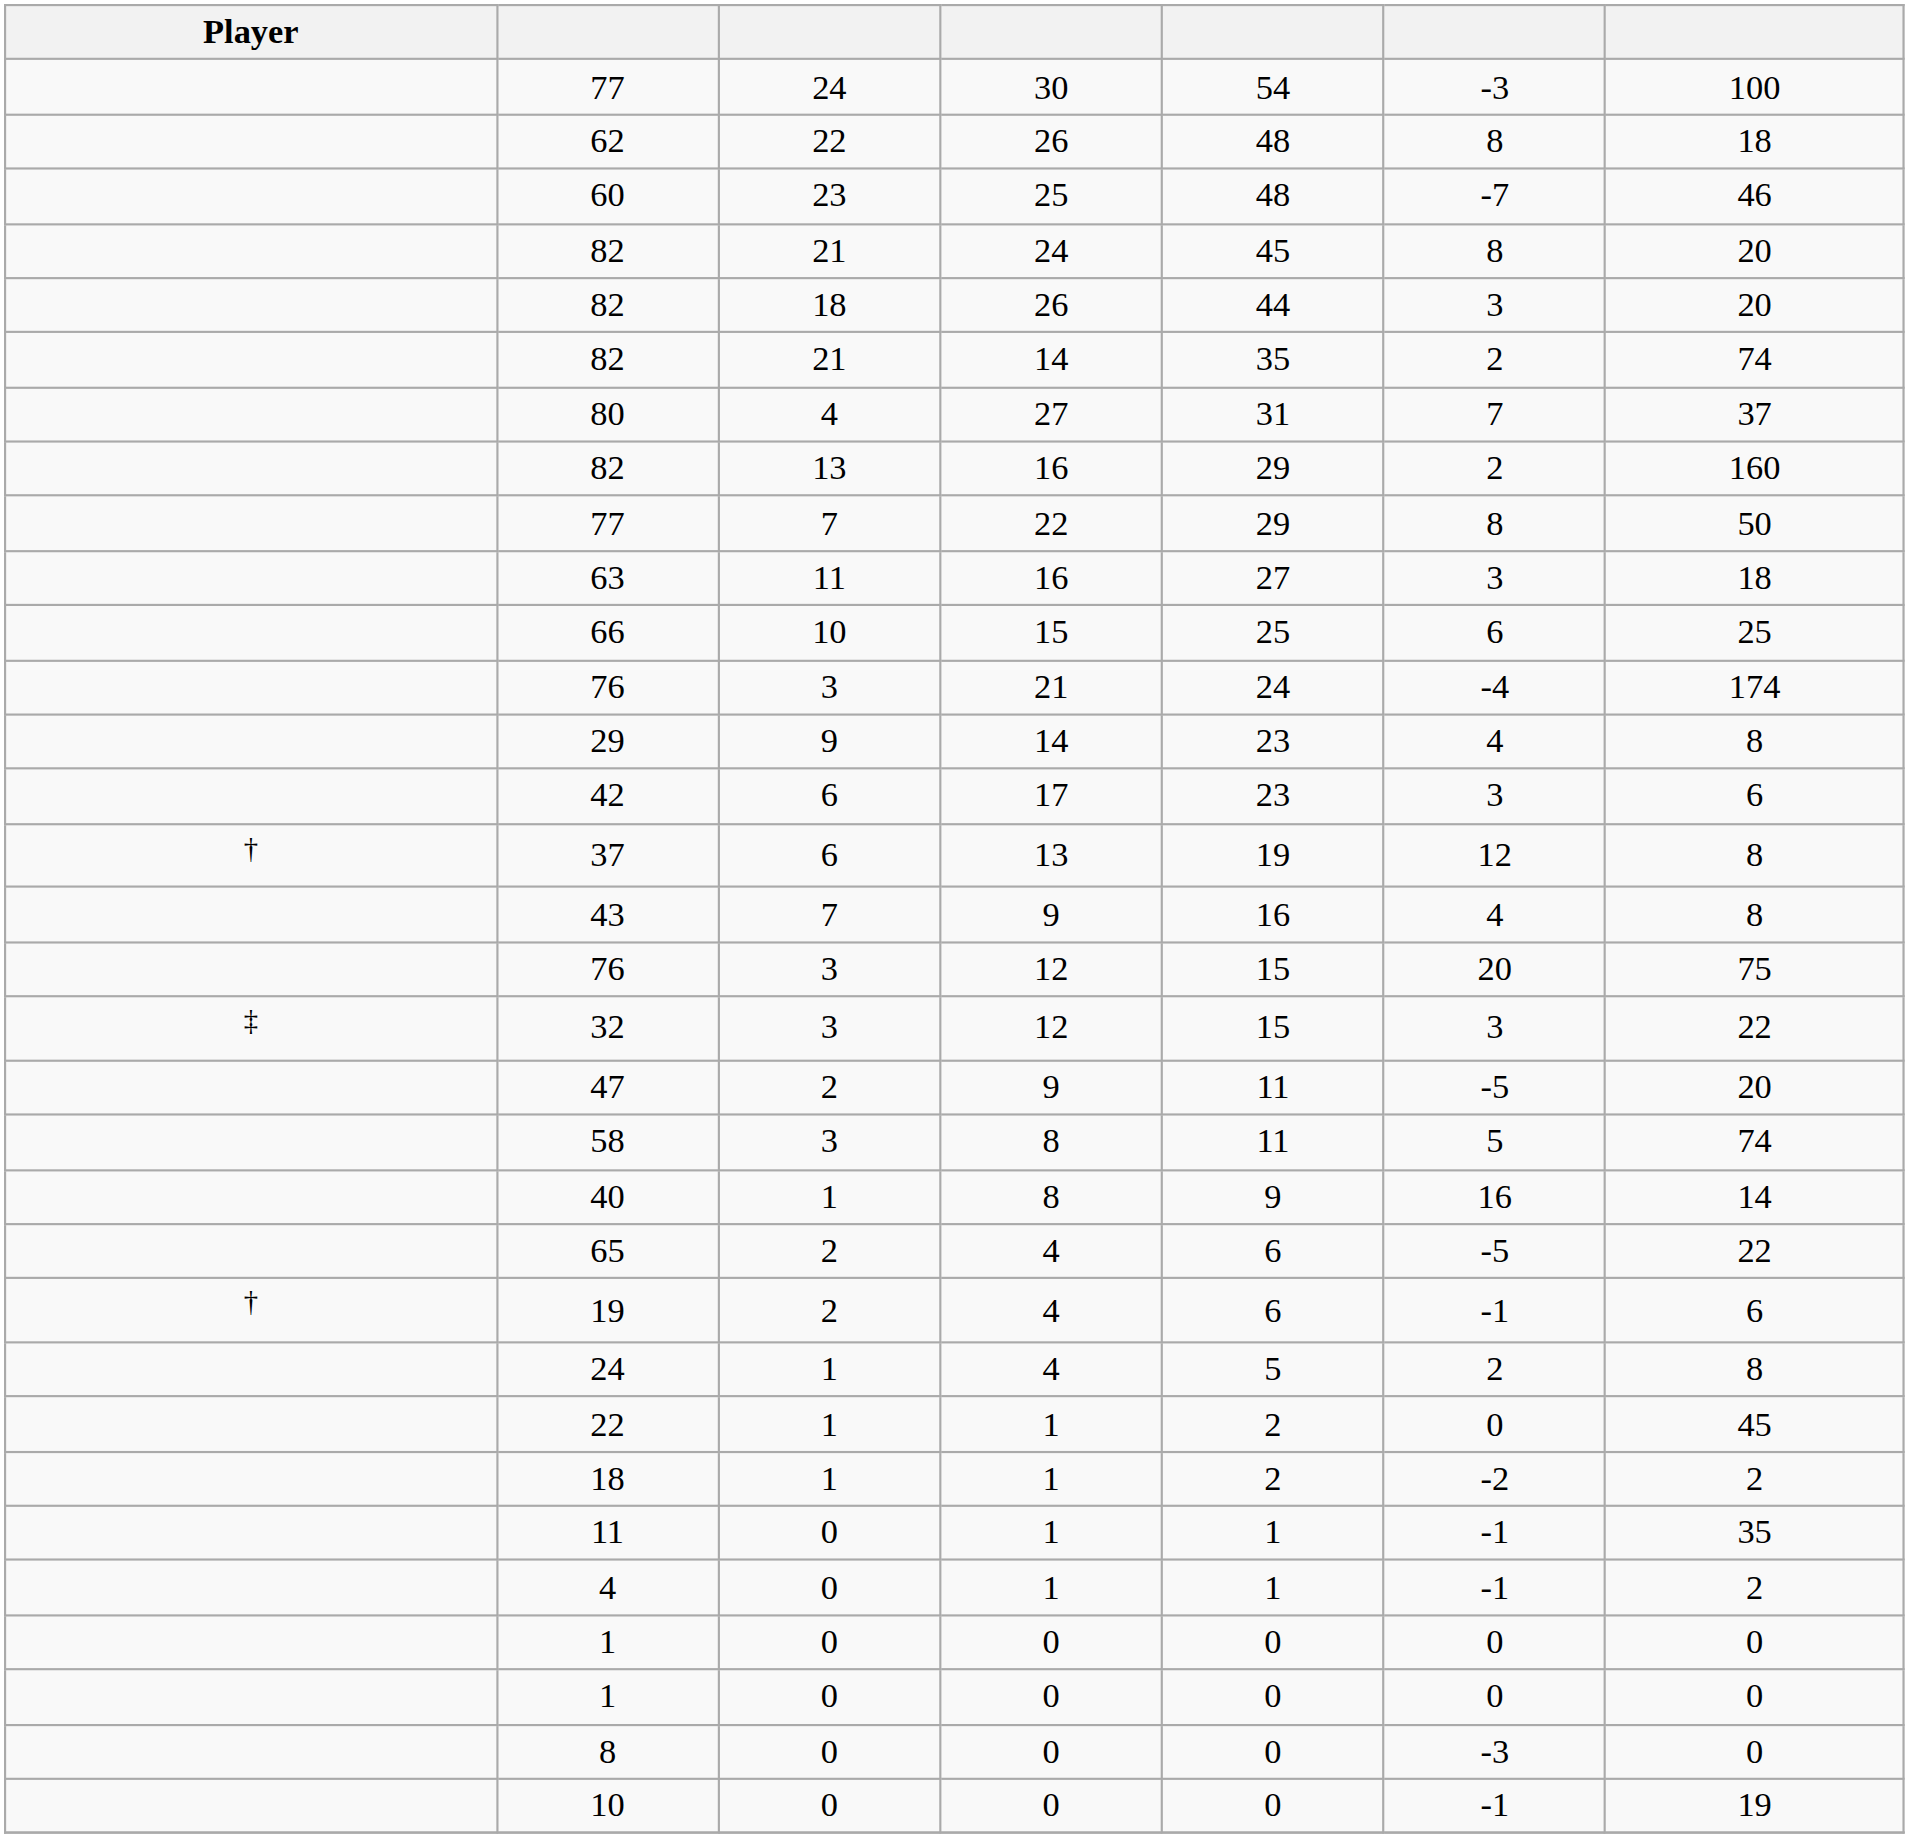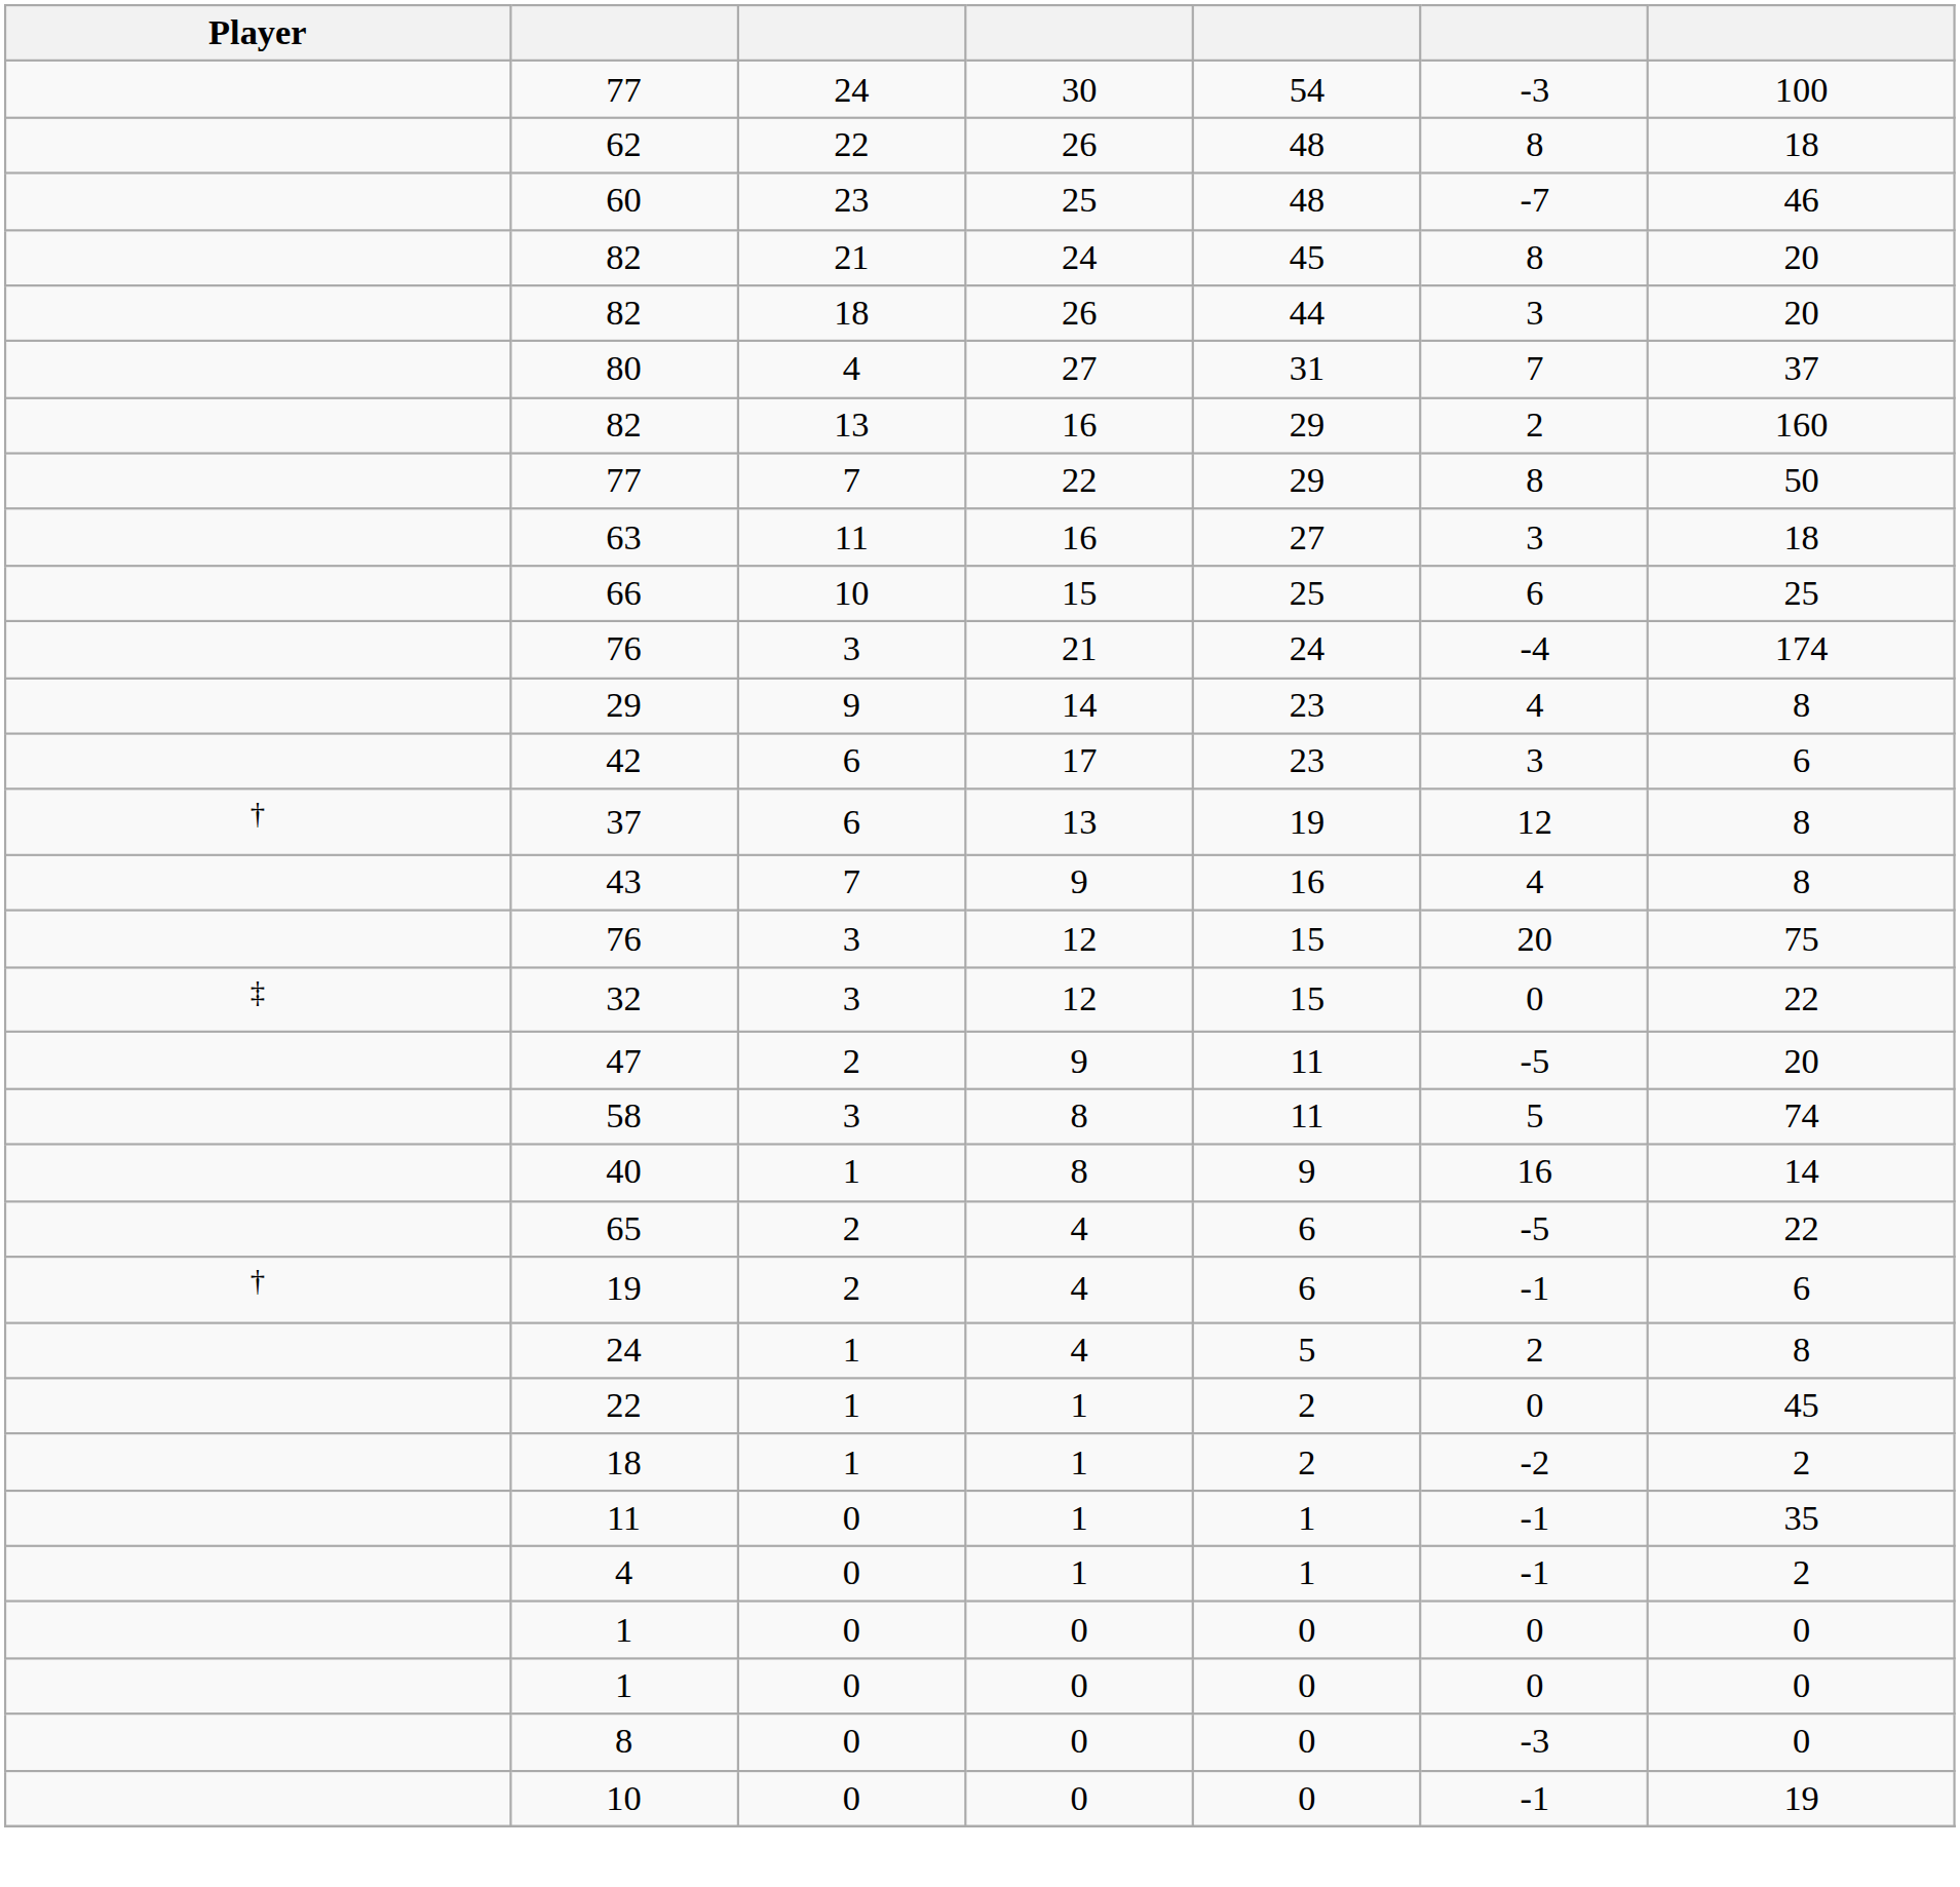- row: 82 | 21 | 14 | 35 | 2 | 74
32 | column 6: 3 -> 0
